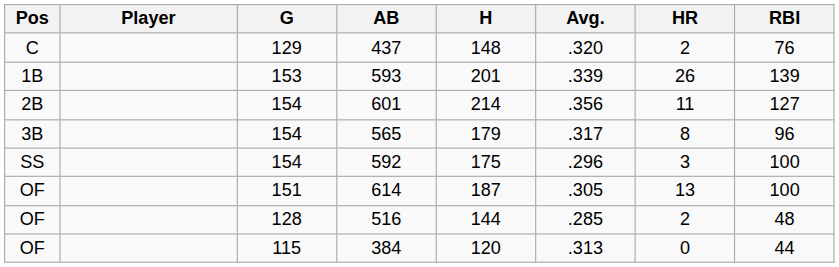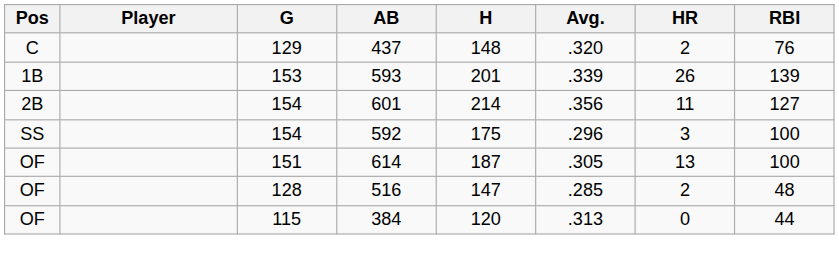- row: 3B | 154 | 565 | 179 | .317 | 8 | 96
516 | H: 144 -> 147
